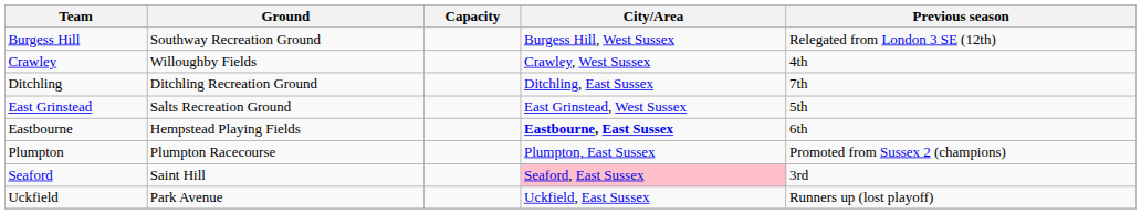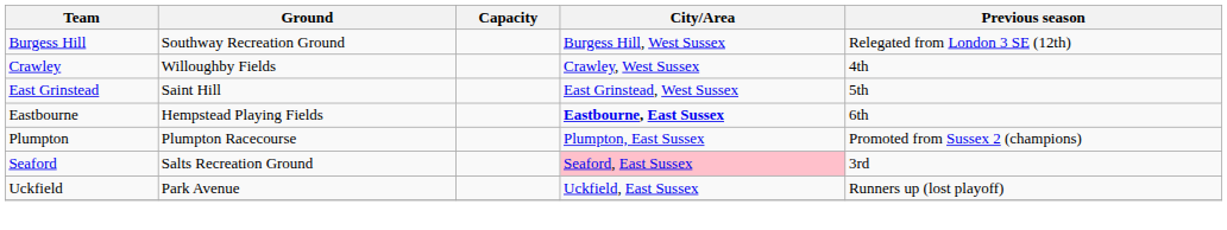- row: Ditchling | Ditchling Recreation Ground | Ditchling, East Sussex | 7th
East Grinstead | Ground: Salts Recreation Ground -> Saint Hill
Seaford | Ground: Saint Hill -> Salts Recreation Ground
